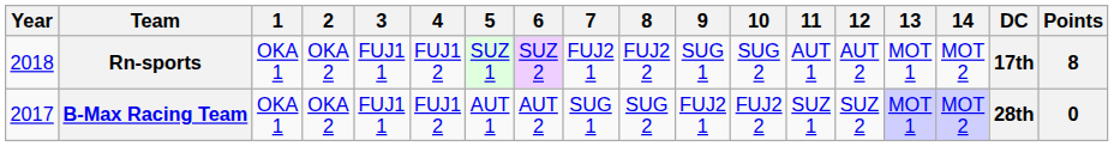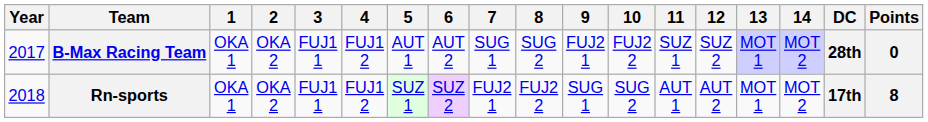rows swapped: B-Max Racing Team <-> Rn-sports
